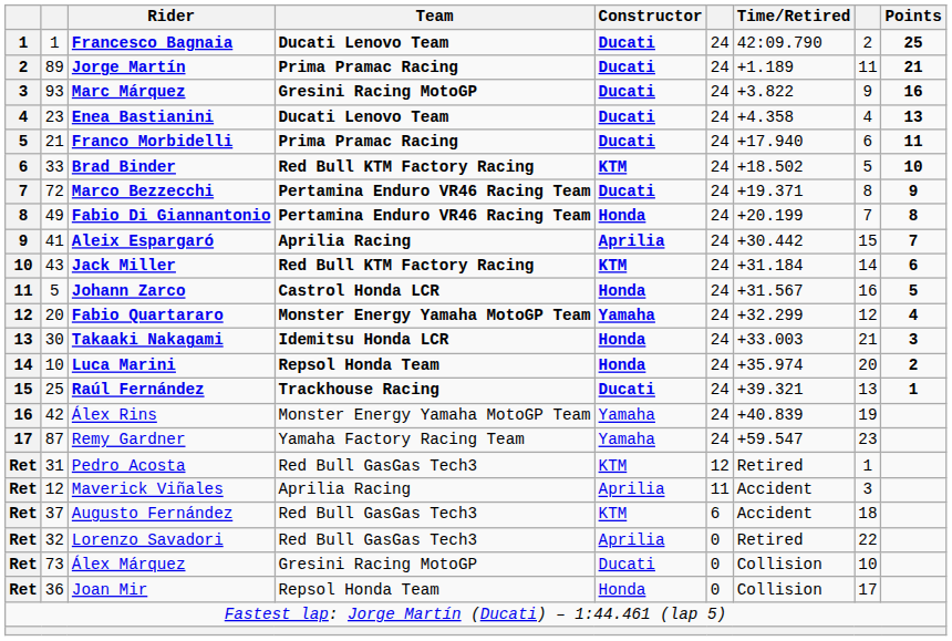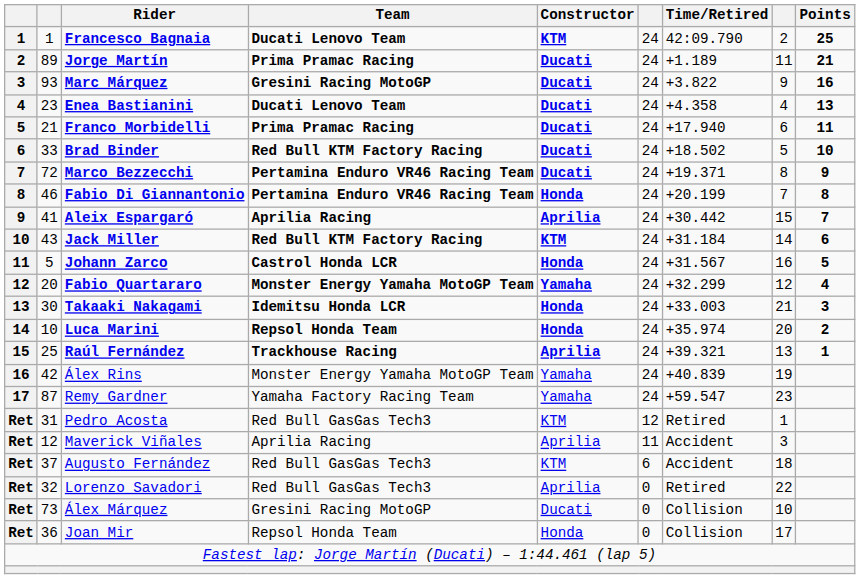Francesco Bagnaia | Constructor: Ducati -> KTM
Brad Binder | Constructor: KTM -> Ducati
Fabio Di Giannantonio | column 2: 49 -> 46
Raúl Fernández | Constructor: Ducati -> Aprilia
